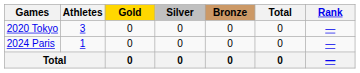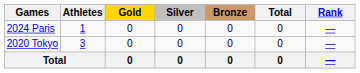rows swapped: 2020 Tokyo <-> 2024 Paris
